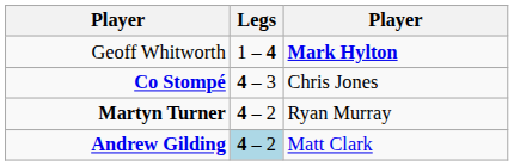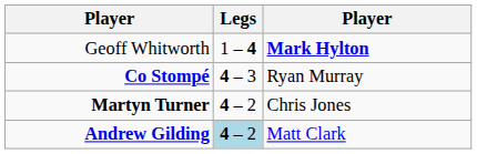Co Stompé | column 3: Chris Jones -> Ryan Murray
Martyn Turner | column 3: Ryan Murray -> Chris Jones
